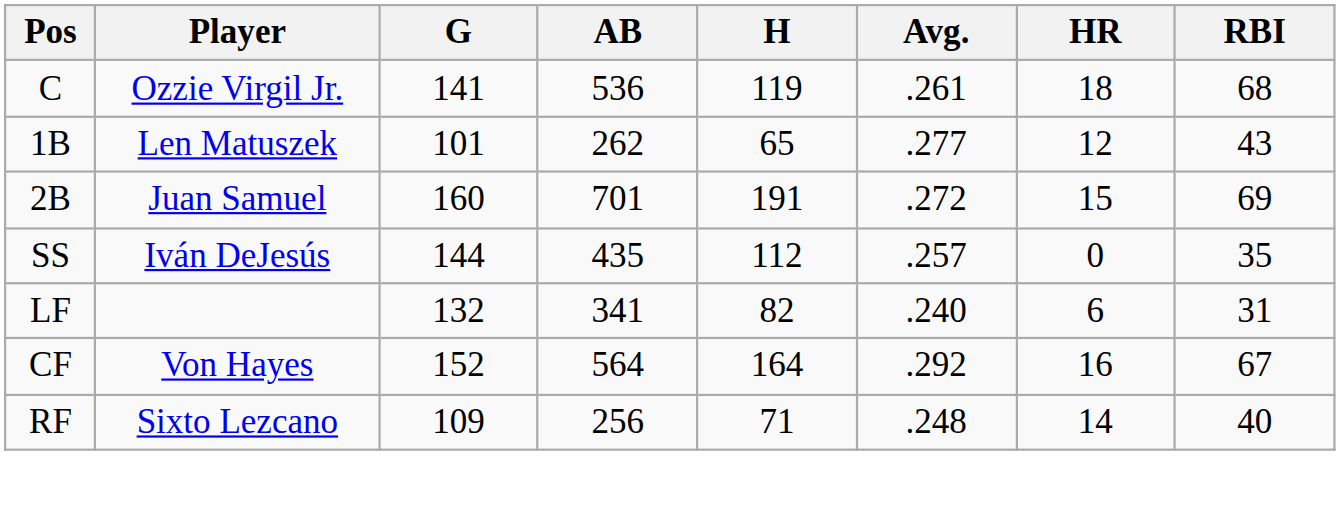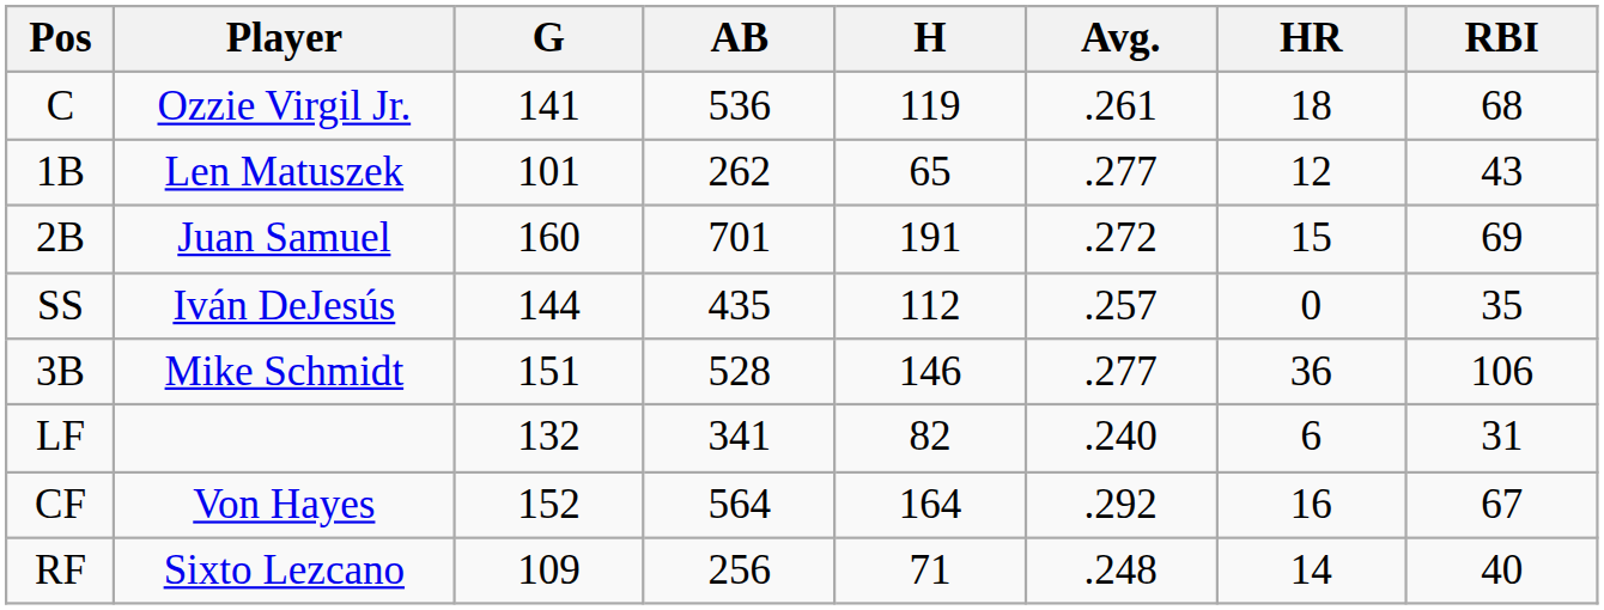+ row: 3B | Mike Schmidt | 151 | 528 | 146 | .277 | 36 | 106
